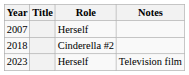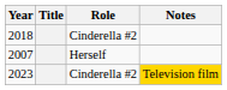rows swapped: 2007 <-> 2018
2023 | Role: Herself -> Cinderella #2
2023 | Notes: no background -> gold background
